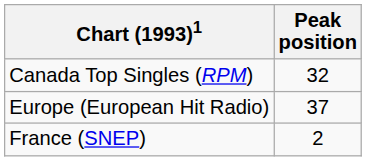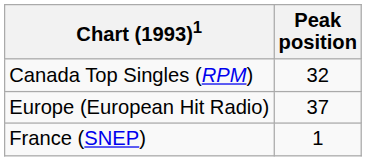France (SNEP) | Peak position: 2 -> 1
